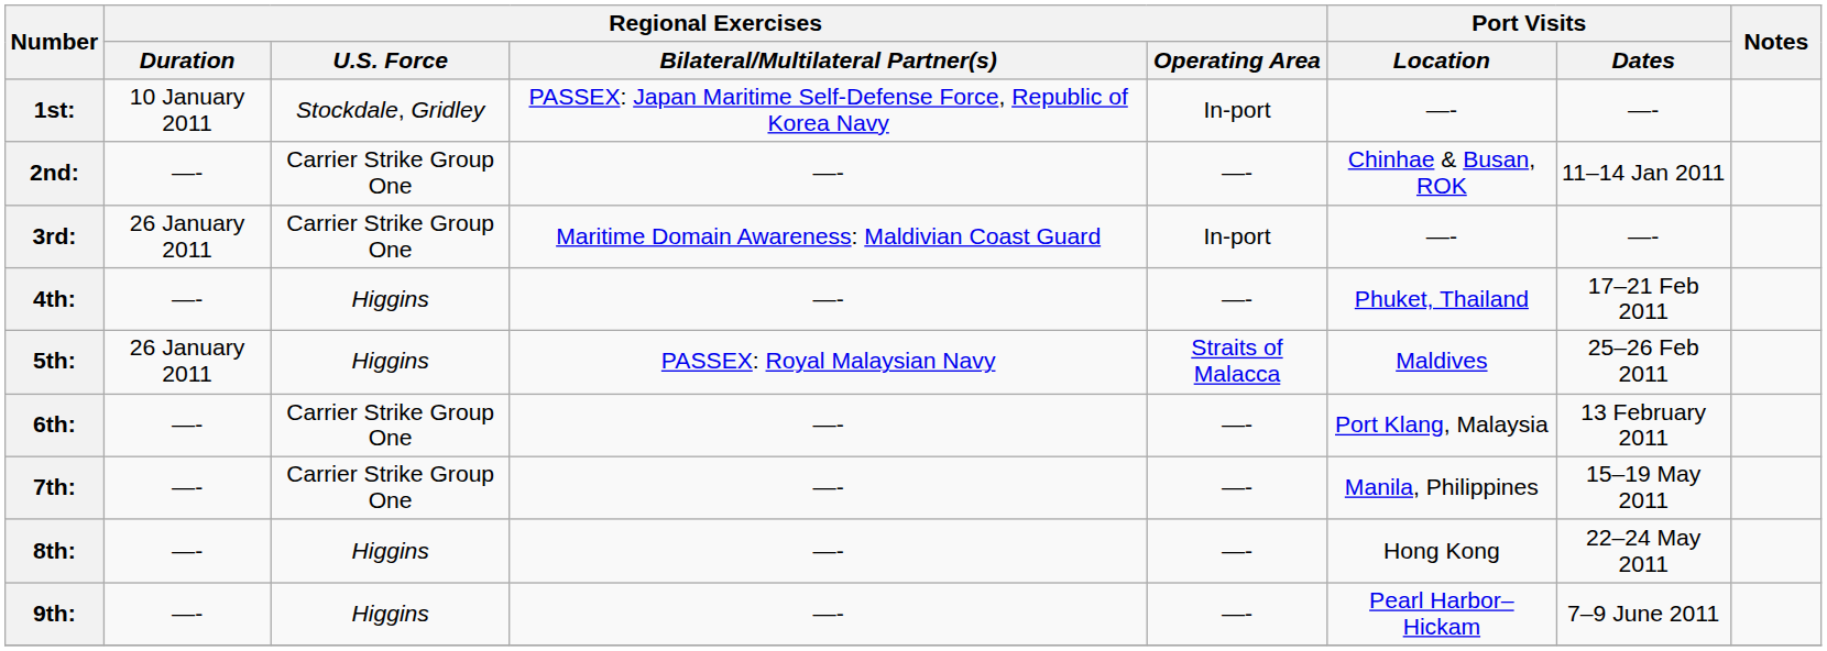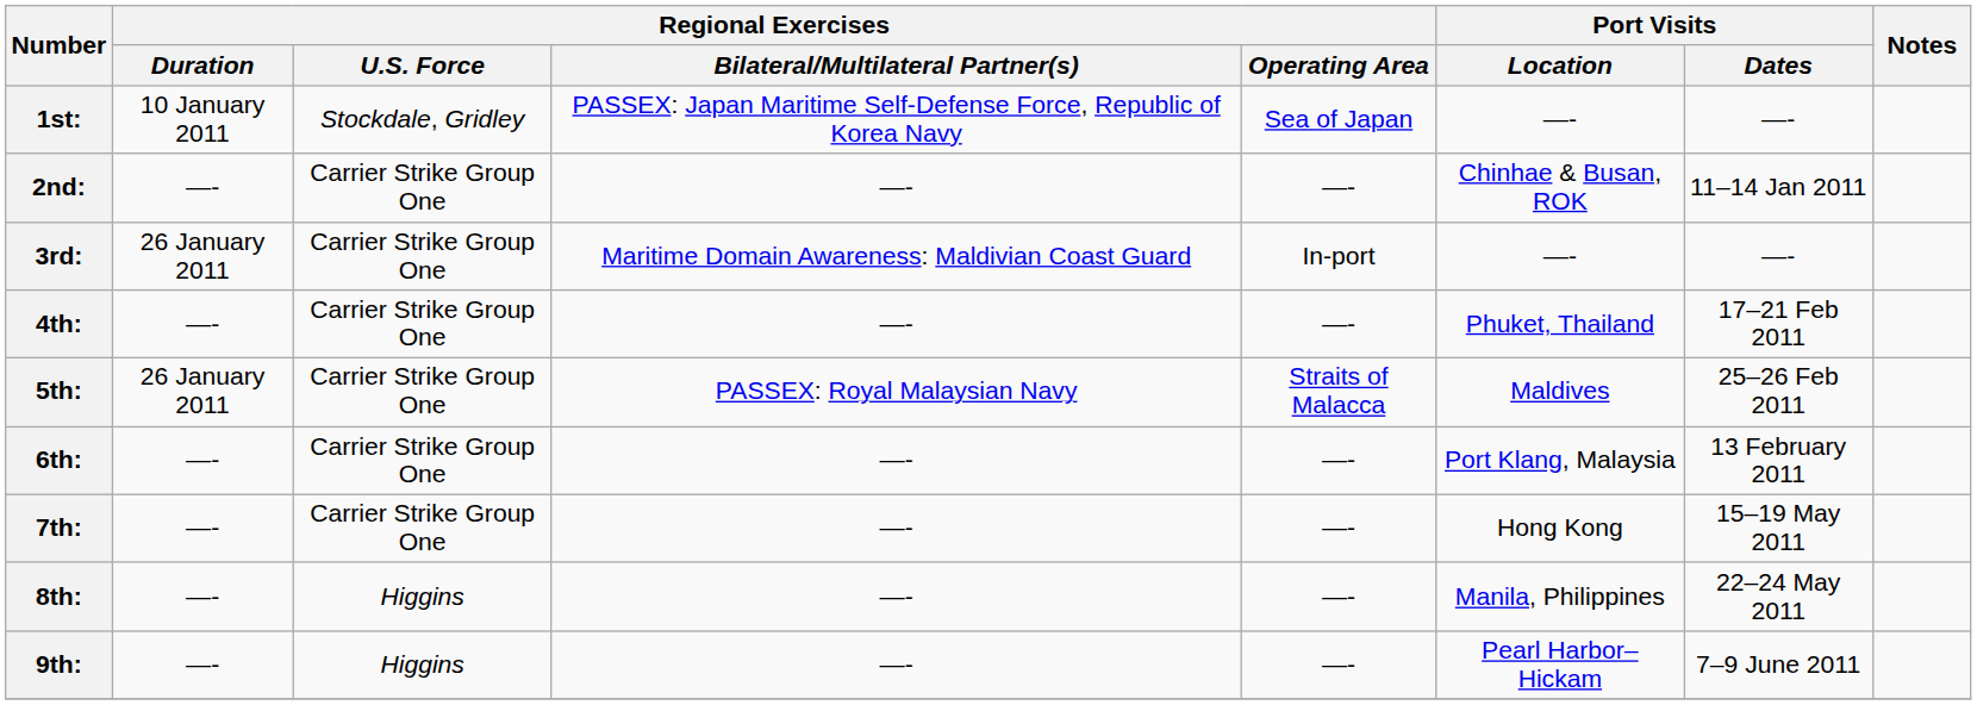1st: | Regional Exercises / Operating Area: In-port -> Sea of Japan
4th: | Regional Exercises / U.S. Force: Higgins -> Carrier Strike Group One
5th: | Regional Exercises / U.S. Force: Higgins -> Carrier Strike Group One
7th: | Port Visits / Location: Manila, Philippines -> Hong Kong
8th: | Port Visits / Location: Hong Kong -> Manila, Philippines
